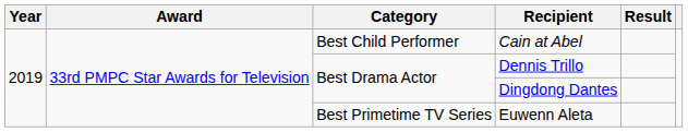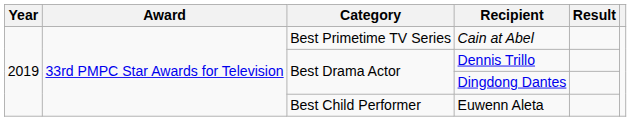Cain at Abel | Category: Best Child Performer -> Best Primetime TV Series
Euwenn Aleta | Category: Best Primetime TV Series -> Best Child Performer
